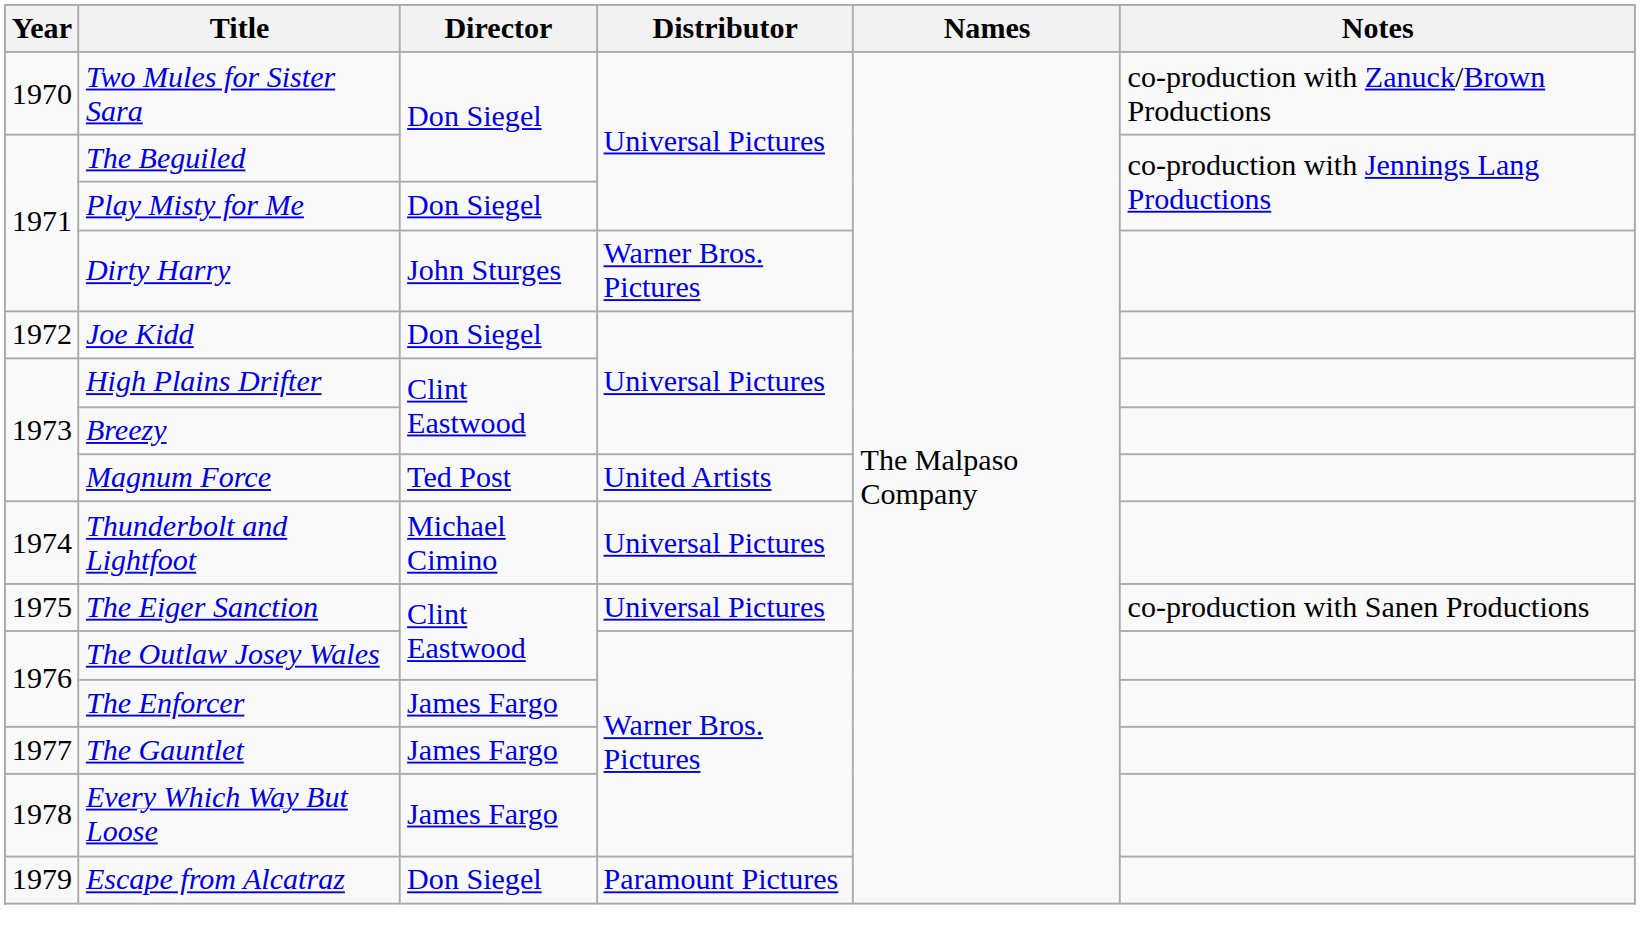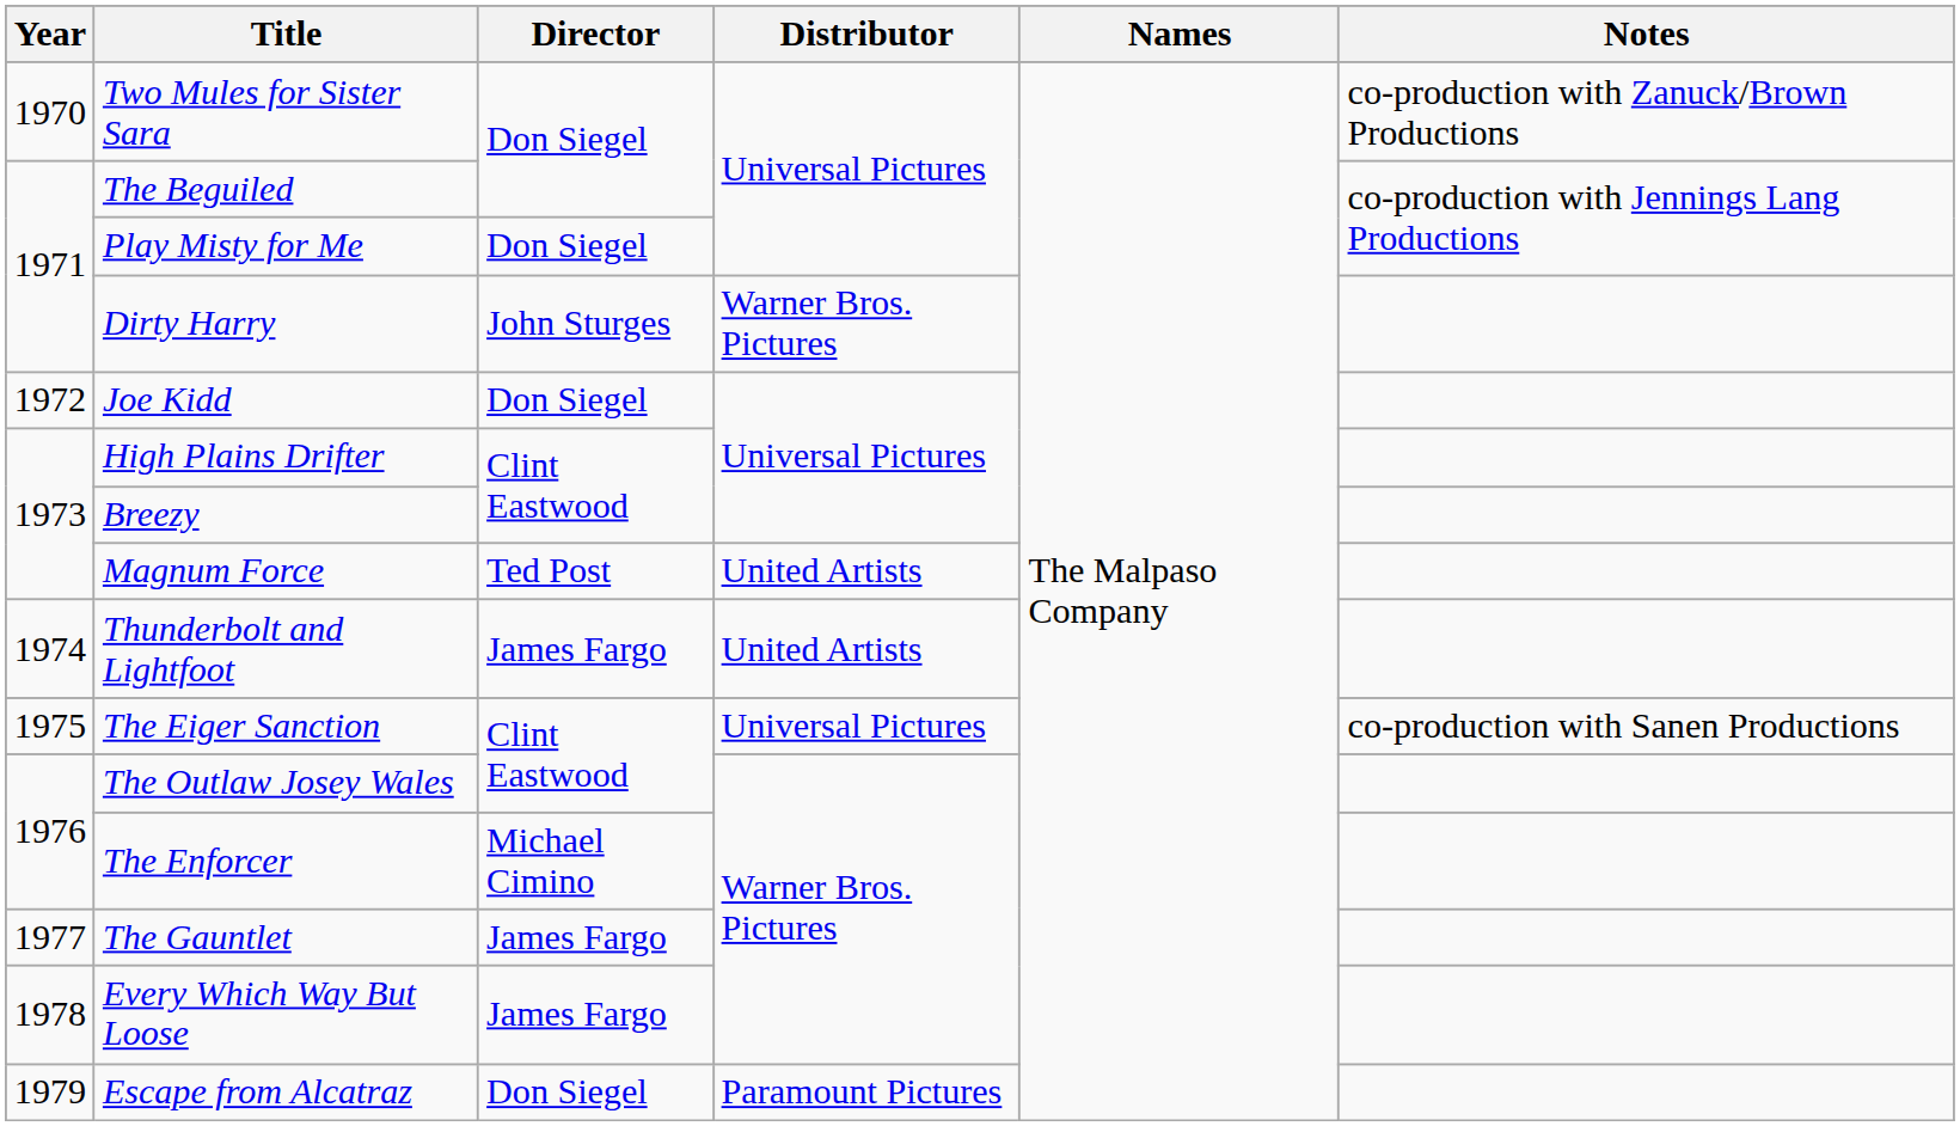Thunderbolt and Lightfoot | Director: Michael Cimino -> James Fargo
Thunderbolt and Lightfoot | Distributor: Universal Pictures -> United Artists
The Enforcer | Director: James Fargo -> Michael Cimino
